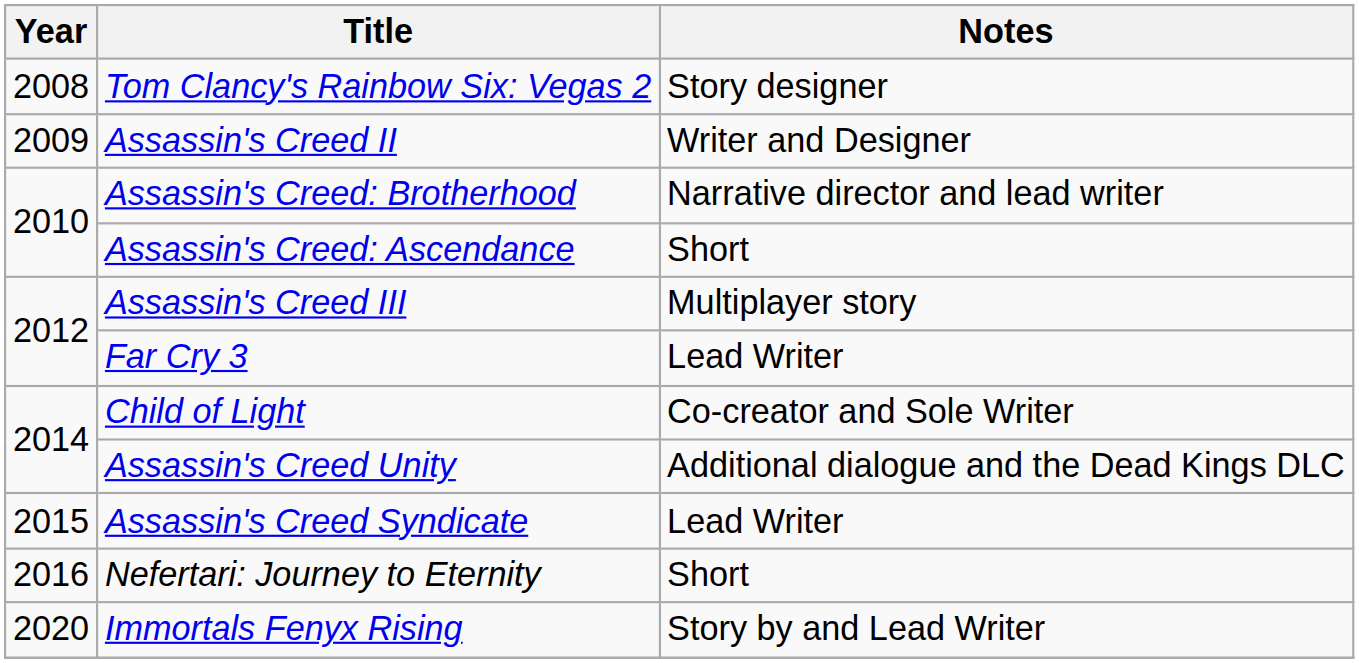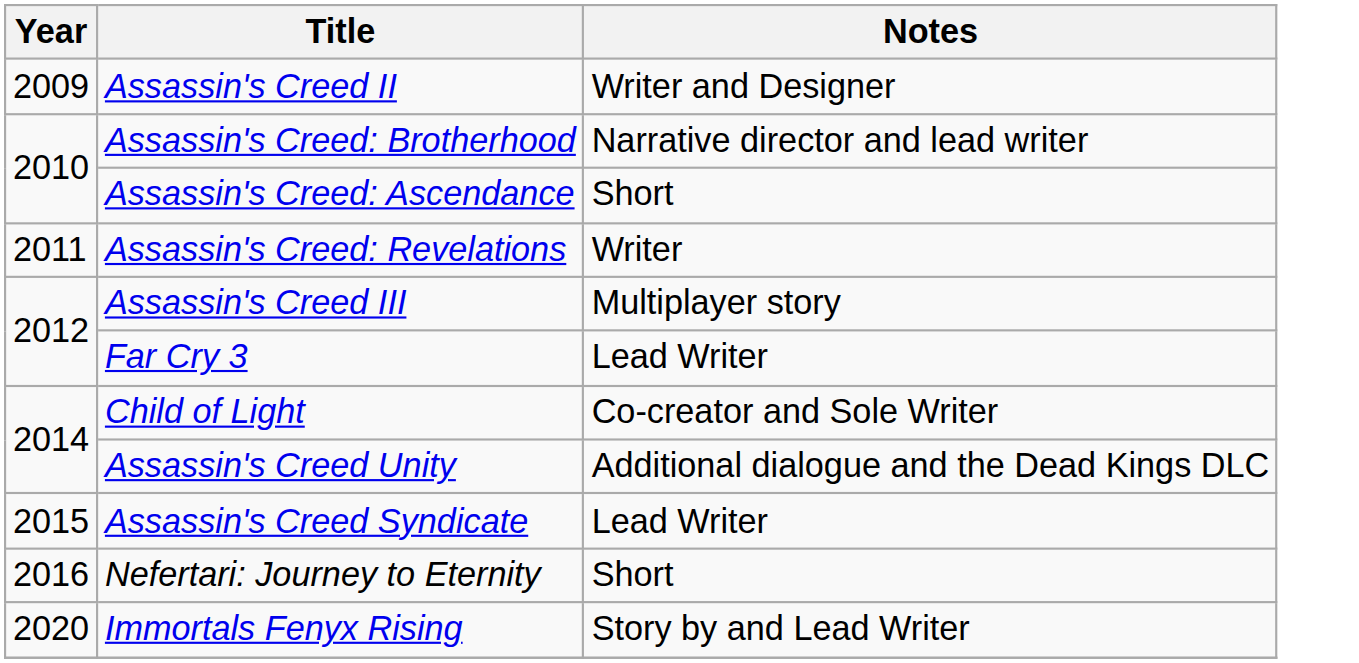- row: 2008 | Tom Clancy's Rainbow Six: Vegas 2 | Story designer
+ row: 2011 | Assassin's Creed: Revelations | Writer
